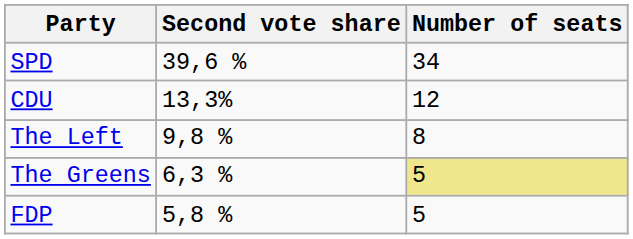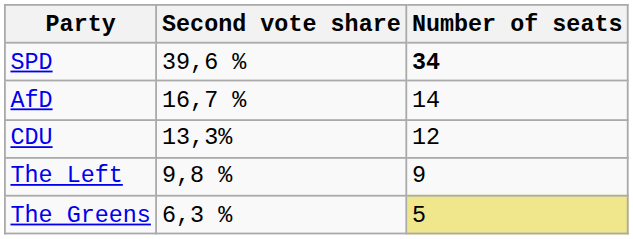SPD | Number of seats: normal -> bold
+ row: AfD | 16,7 % | 14
The Left | Number of seats: 8 -> 9
- row: FDP | 5,8 % | 5
